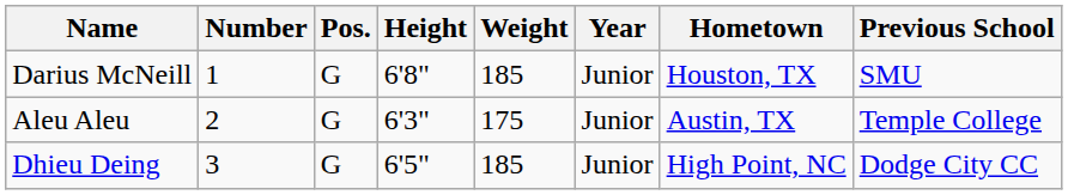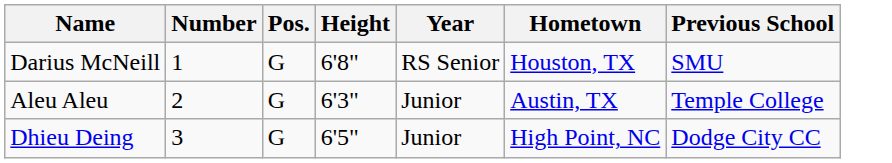- column: Weight | 185 | 175 | 185
Darius McNeill | Year: Junior -> RS Senior
